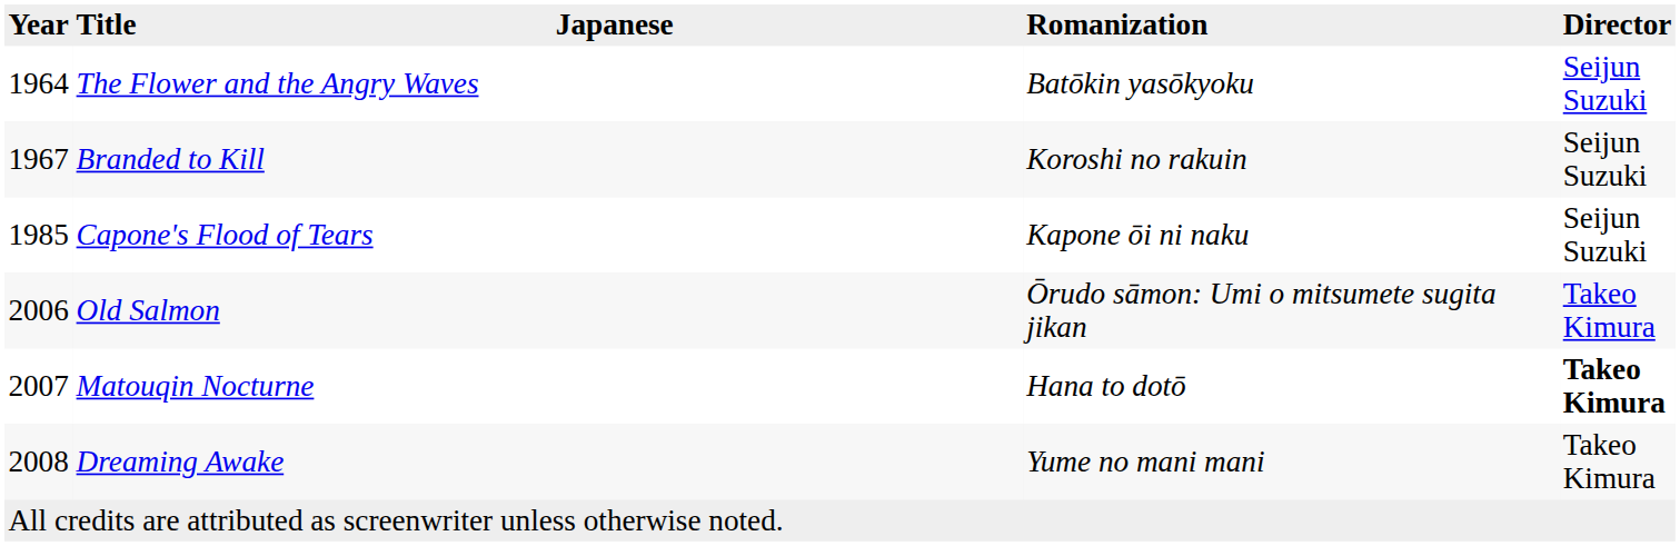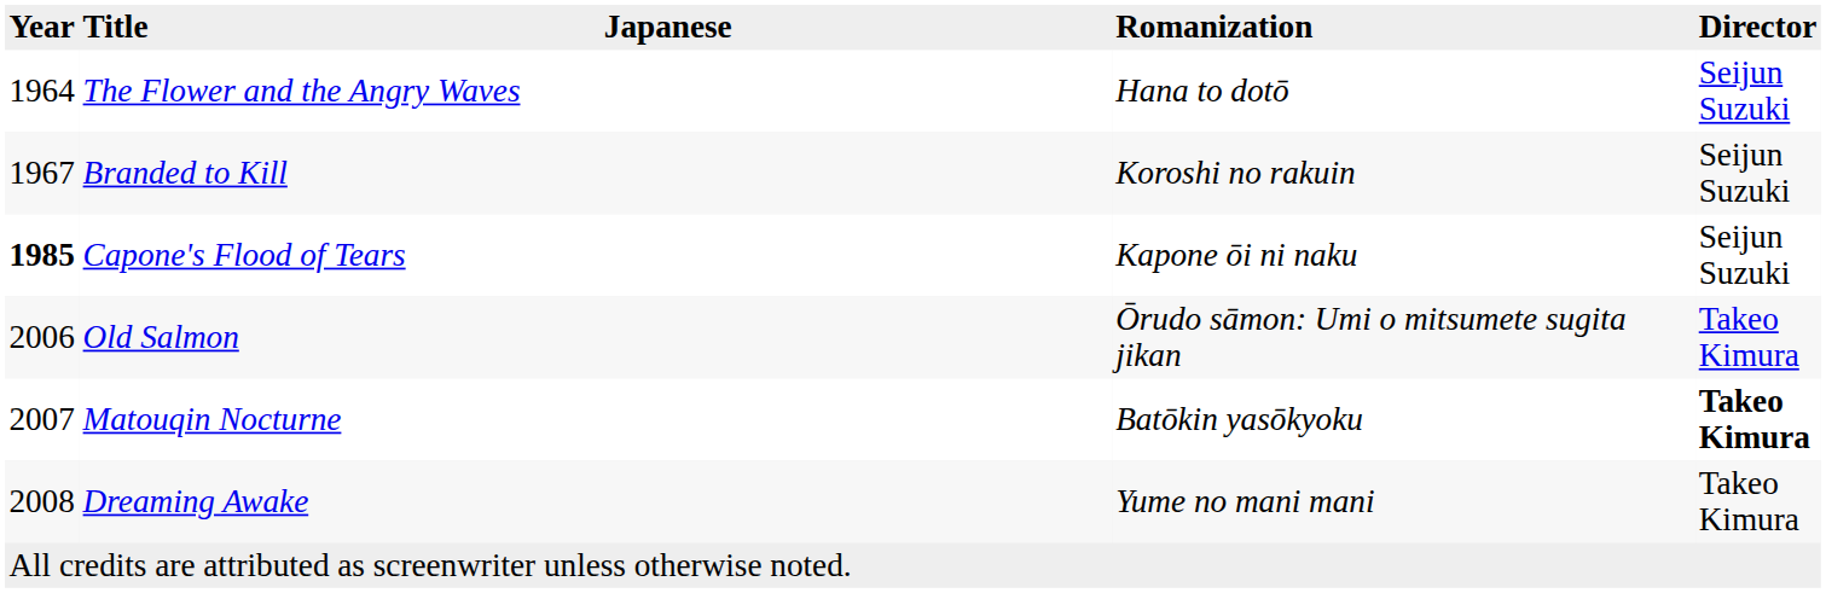The Flower and the Angry Waves | Romanization: Batōkin yasōkyoku -> Hana to dotō
Capone's Flood of Tears | Year: normal -> bold
Matouqin Nocturne | Romanization: Hana to dotō -> Batōkin yasōkyoku
